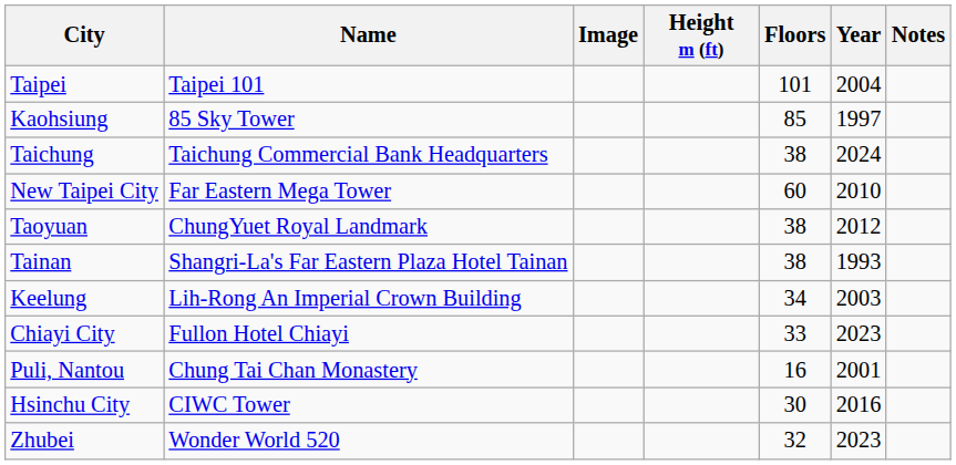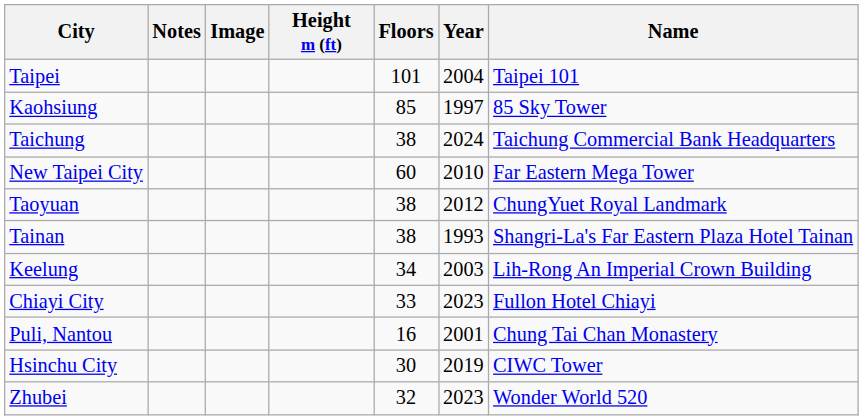columns swapped: Name <-> Notes
Hsinchu City | Year: 2016 -> 2019
